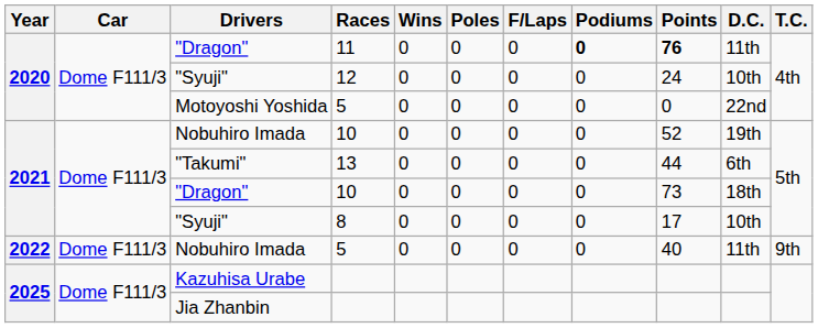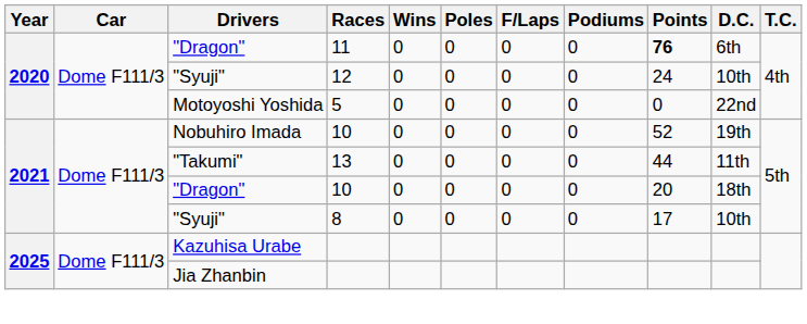"Dragon" / 11 | Podiums: bold -> normal
"Dragon" / 11 | D.C.: 11th -> 6th
"Takumi" | D.C.: 6th -> 11th
"Dragon" / 10 | Points: 73 -> 20
- row: 2022 | Dome F111/3 | Nobuhiro Imada | 5 | 0 | 0 | 0 | 0 | 40 | 11th | 9th
